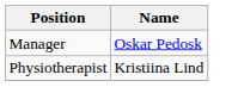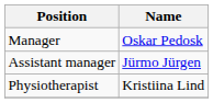+ row: Assistant manager | Jürmo Jürgen
